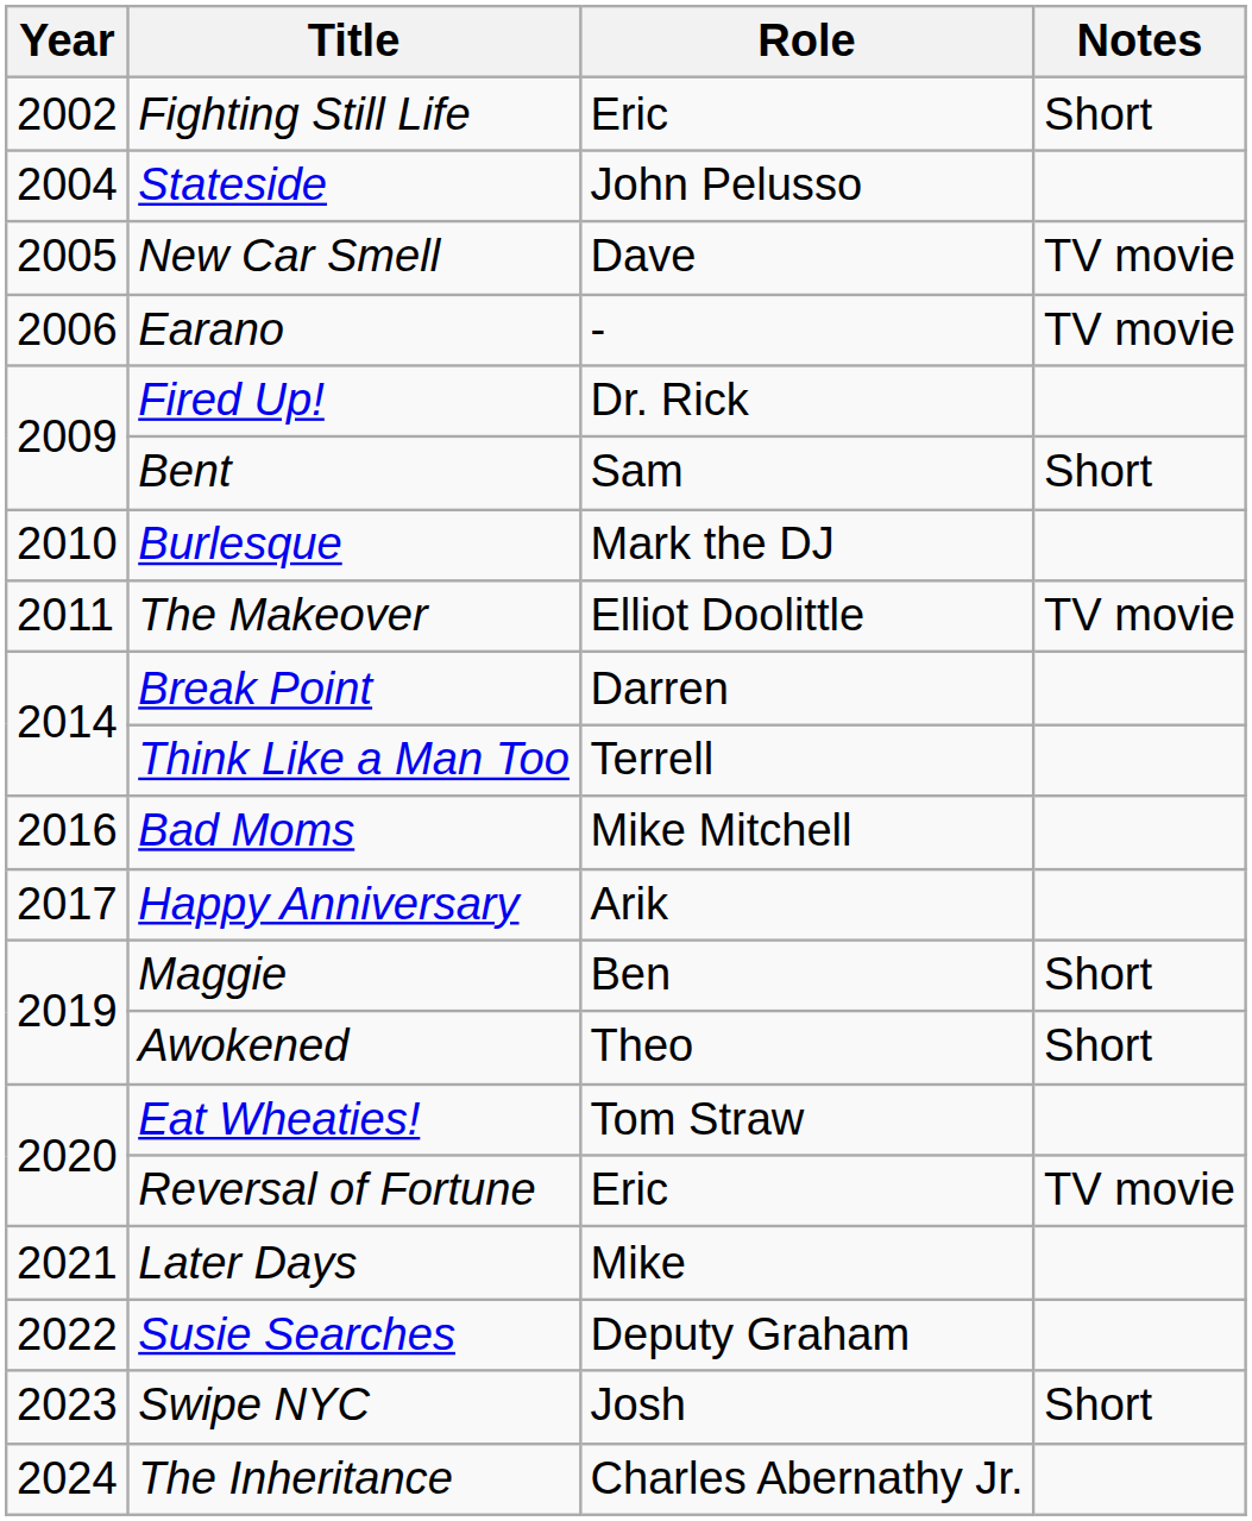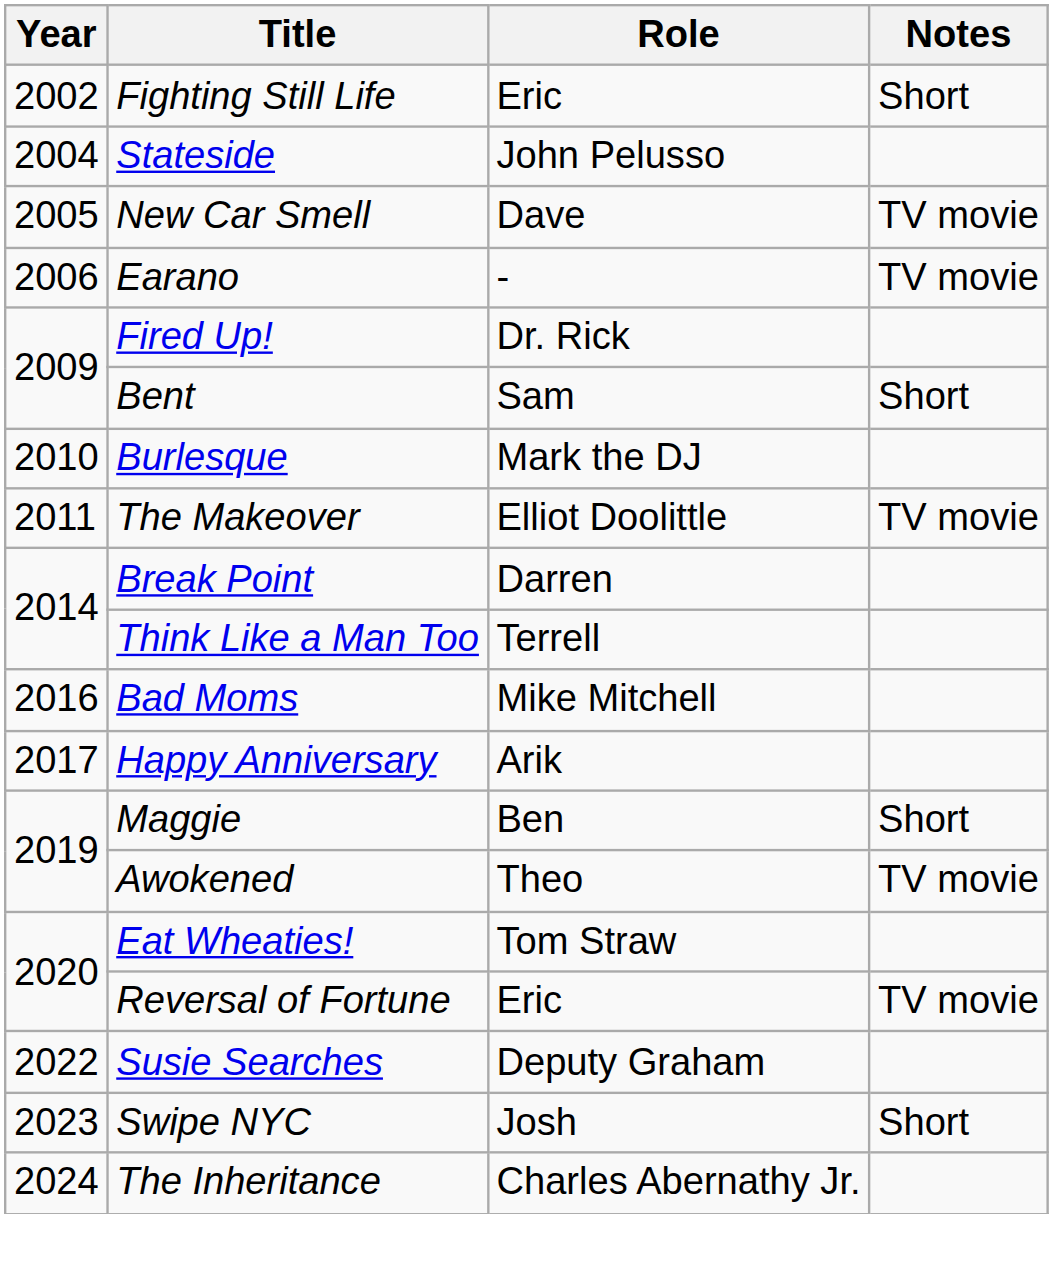Awokened | Notes: Short -> TV movie
- row: 2021 | Later Days | Mike
